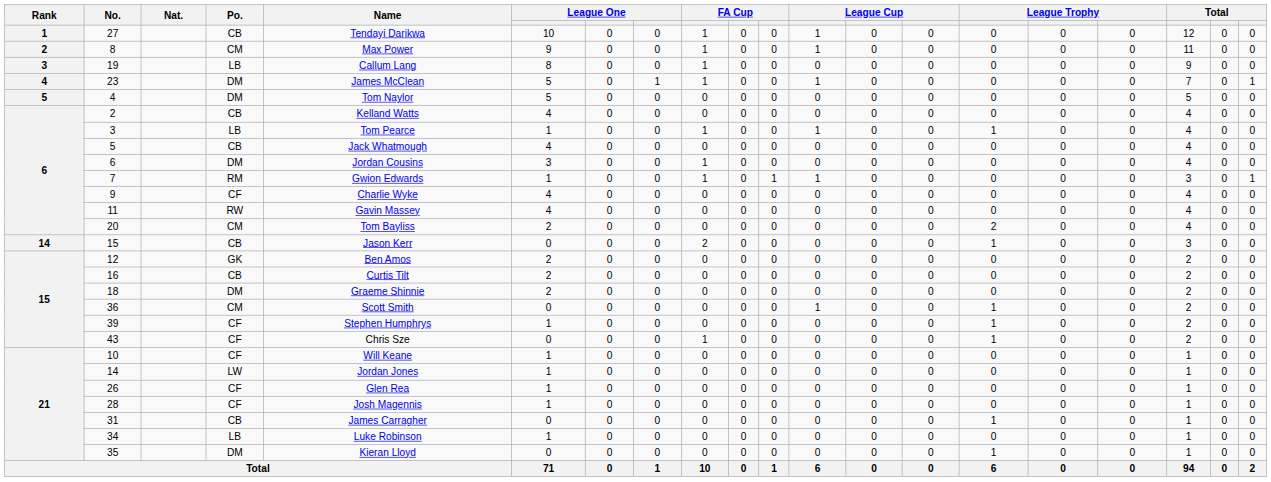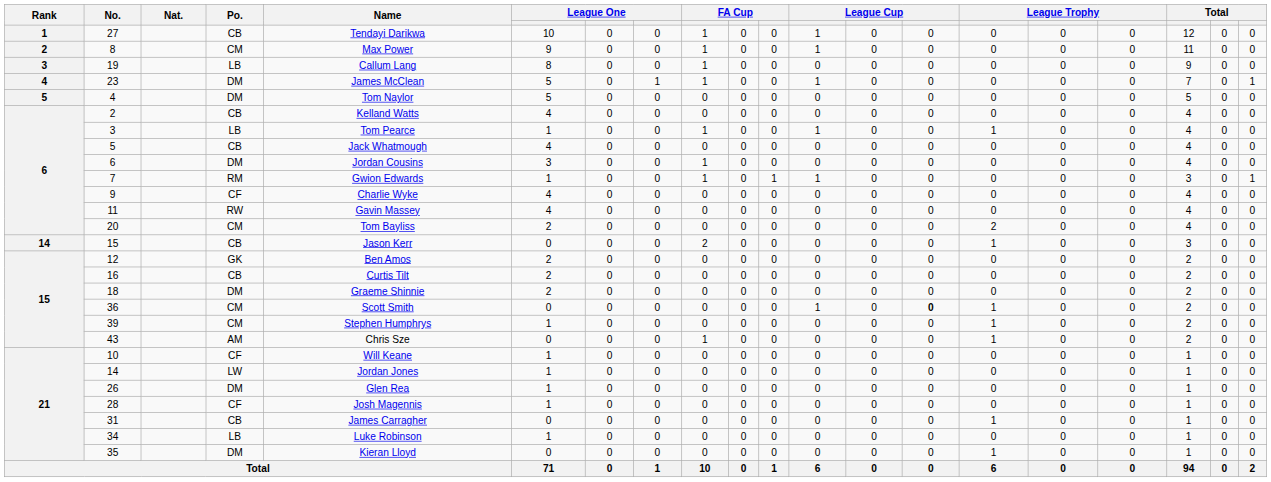36 | column 14: normal -> bold
39 | Po.: CF -> CM
43 | Po.: CF -> AM
26 | Po.: CF -> DM
